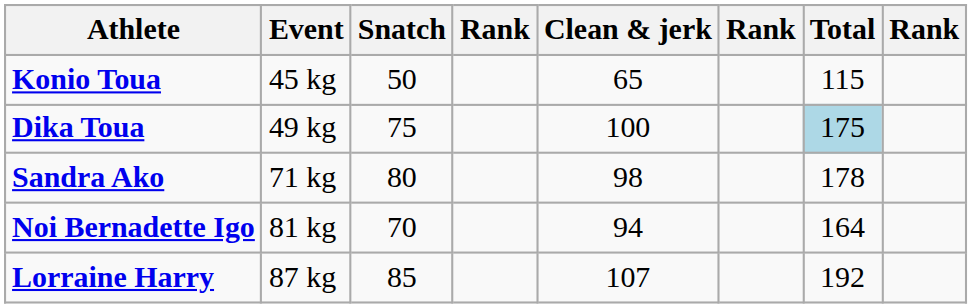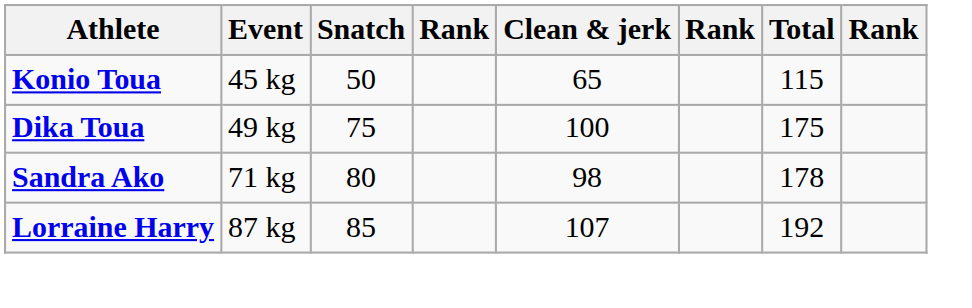Dika Toua | Total: lightblue background -> no background
- row: Noi Bernadette Igo | 81 kg | 70 | 94 | 164
